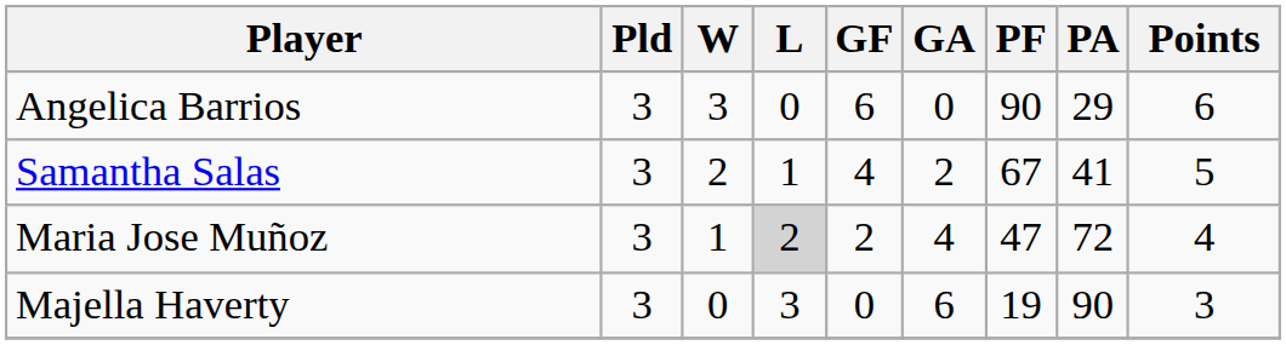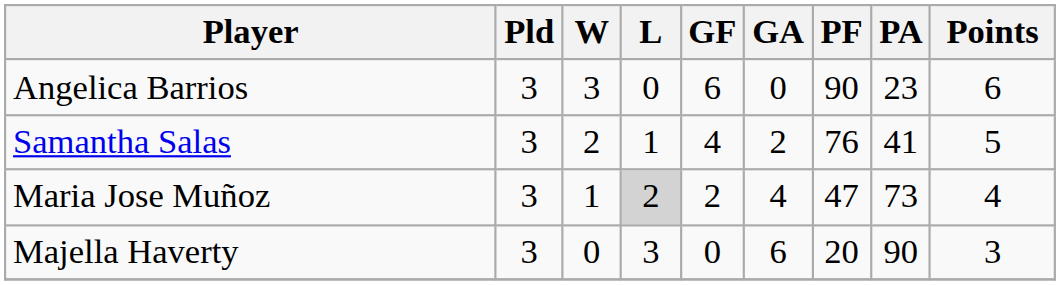Angelica Barrios | PA: 29 -> 23
Samantha Salas | PF: 67 -> 76
Maria Jose Muñoz | PA: 72 -> 73
Majella Haverty | PF: 19 -> 20
